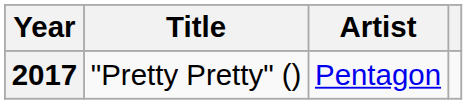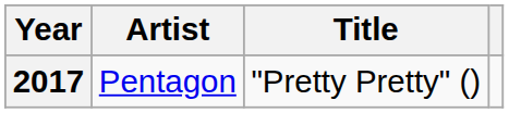columns swapped: Title <-> Artist
